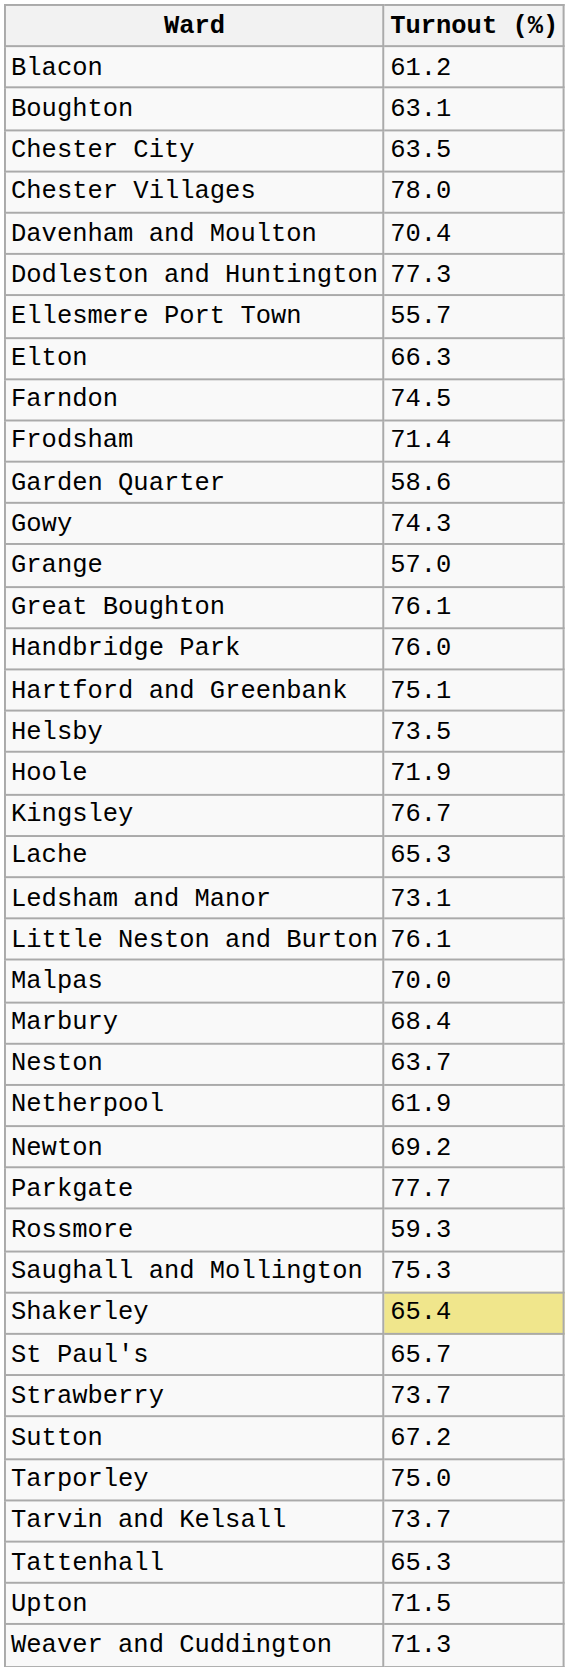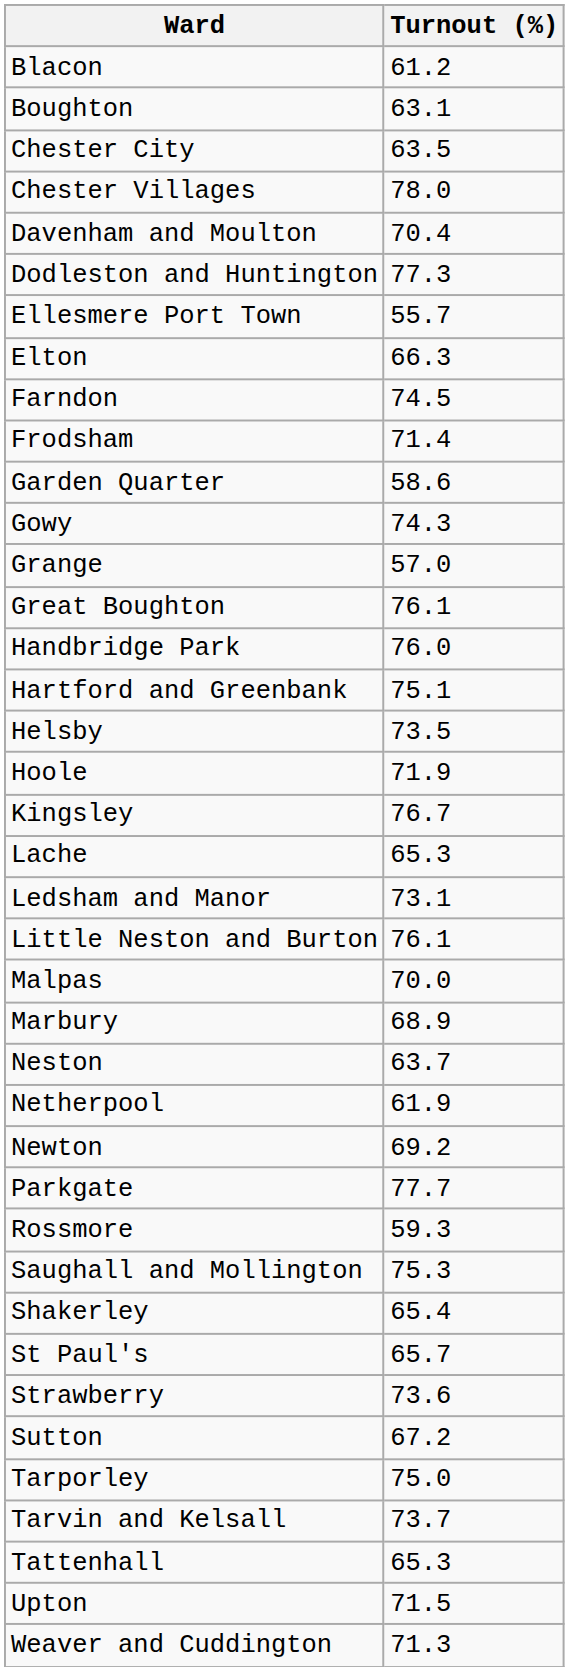Marbury | Turnout (%): 68.4 -> 68.9
Shakerley | Turnout (%): khaki background -> no background
Strawberry | Turnout (%): 73.7 -> 73.6
